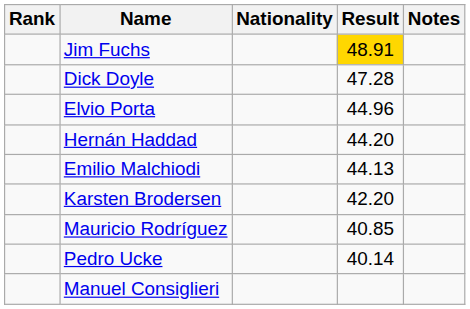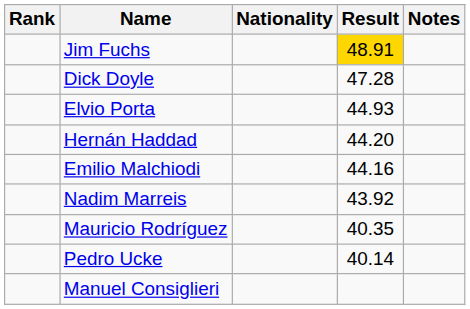Elvio Porta | Result: 44.96 -> 44.93
Emilio Malchiodi | Result: 44.13 -> 44.16
+ row: Nadim Marreis | 43.92
- row: Karsten Brodersen | 42.20
Mauricio Rodríguez | Result: 40.85 -> 40.35
